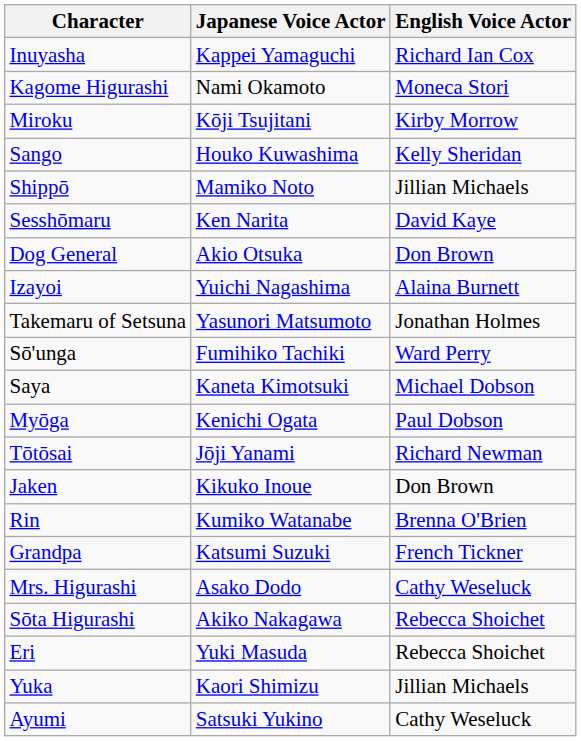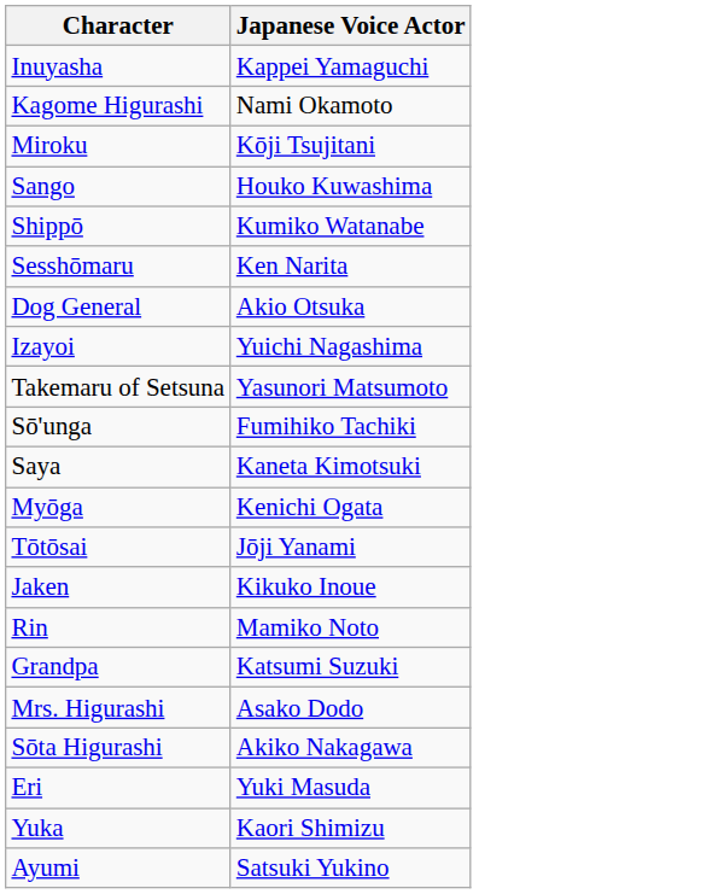- column: English Voice Actor | Richard Ian Cox | Moneca Stori | Kirby Morrow | Kelly Sheridan | Jillian Michaels | David Kaye | Don Brown | Alaina Burnett | Jonathan Holmes | Ward Perry | Michael Dobson | Paul Dobson | Richard Newman | Don Brown | Brenna O'Brien | French Tickner | Cathy Weseluck | Rebecca Shoichet | Rebecca Shoichet | Jillian Michaels | Cathy Weseluck
Shippō | Japanese Voice Actor: Mamiko Noto -> Kumiko Watanabe
Rin | Japanese Voice Actor: Kumiko Watanabe -> Mamiko Noto
